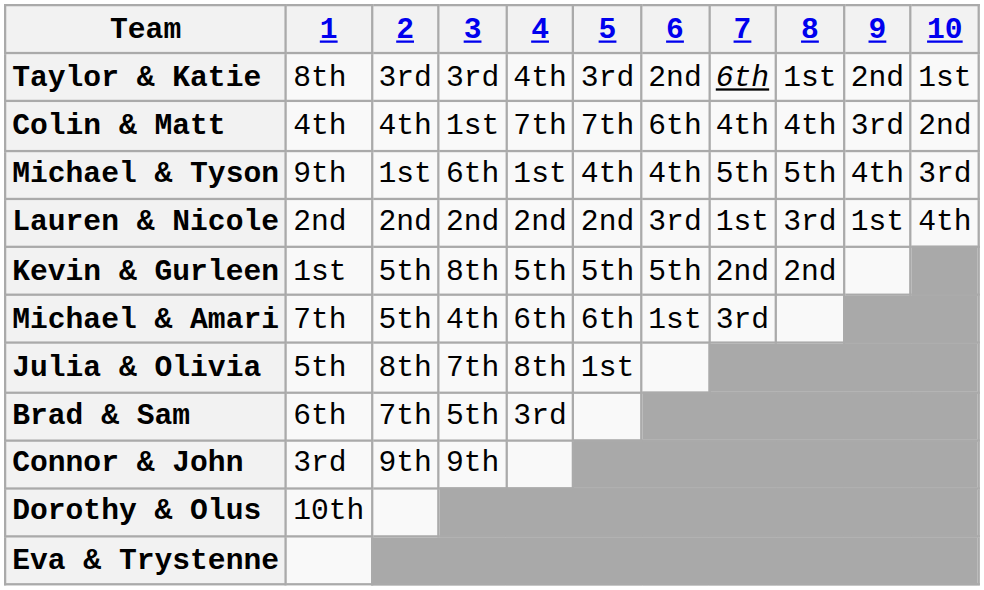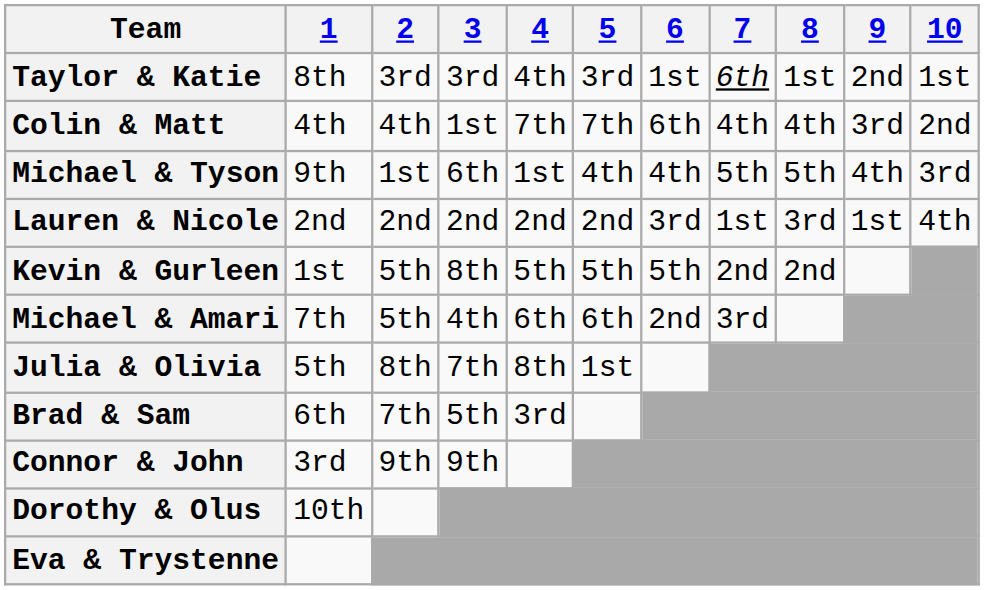Taylor & Katie | 6: 2nd -> 1st
Michael & Amari | 6: 1st -> 2nd
